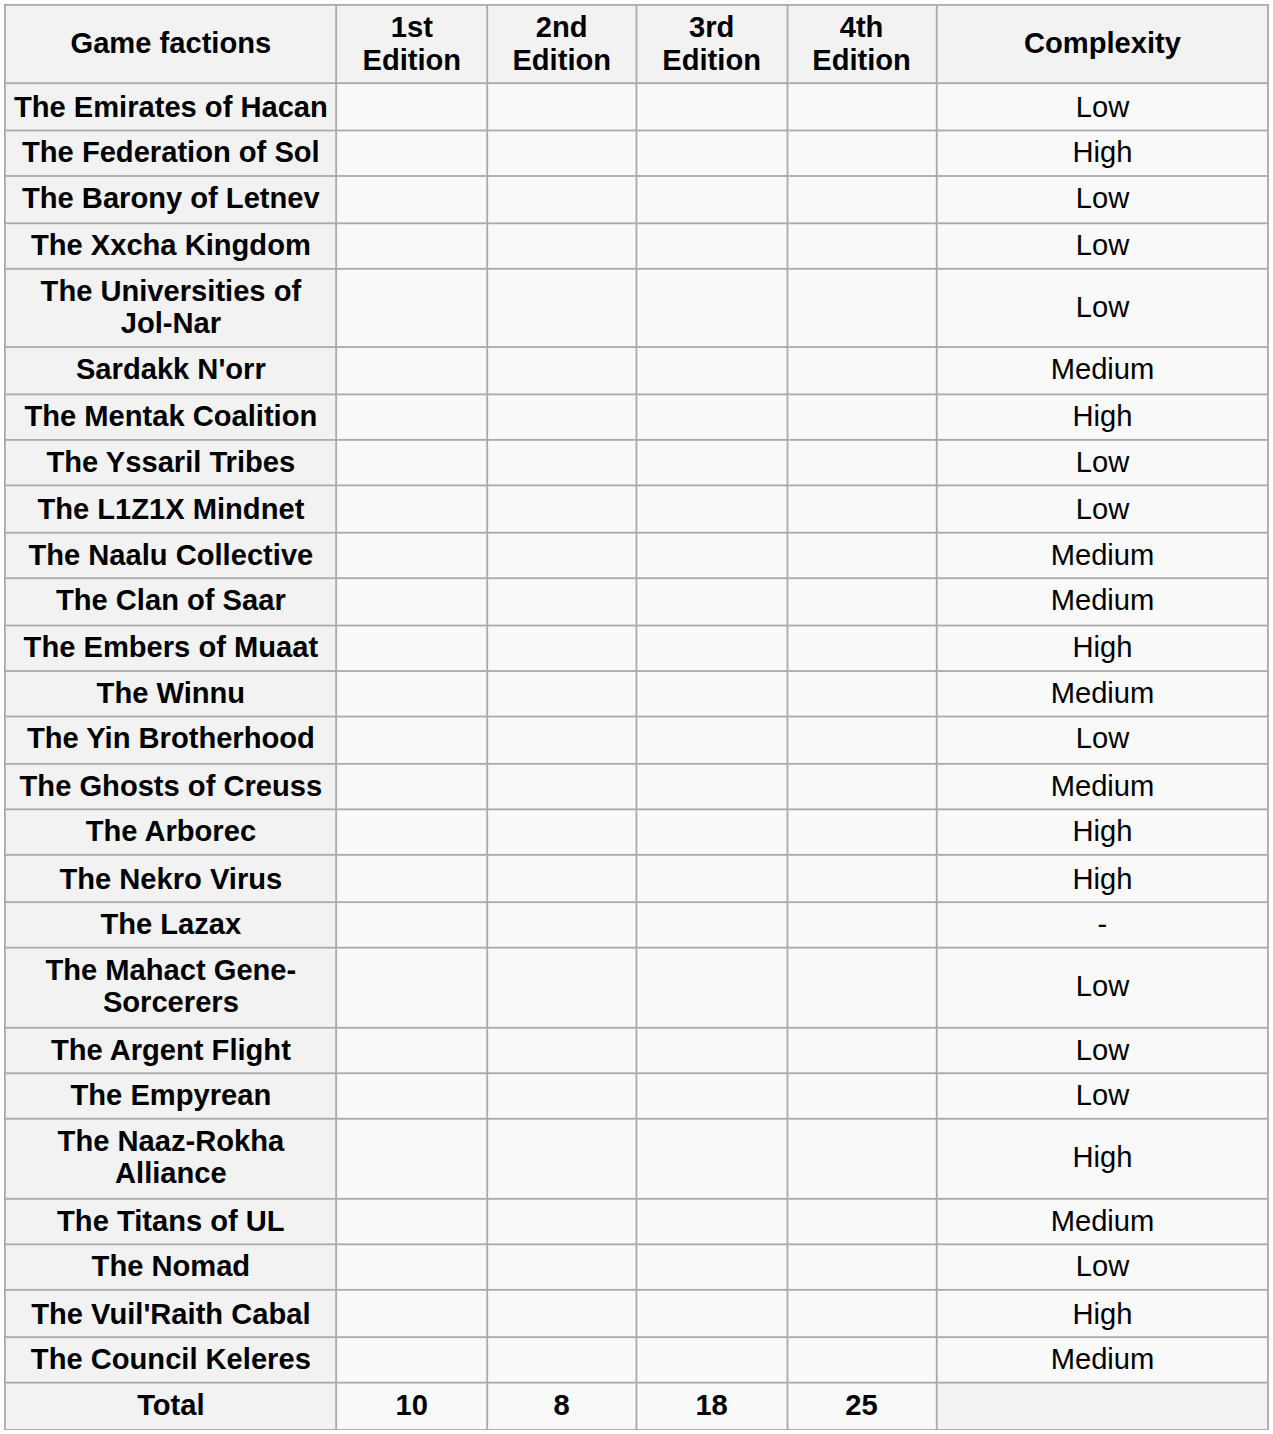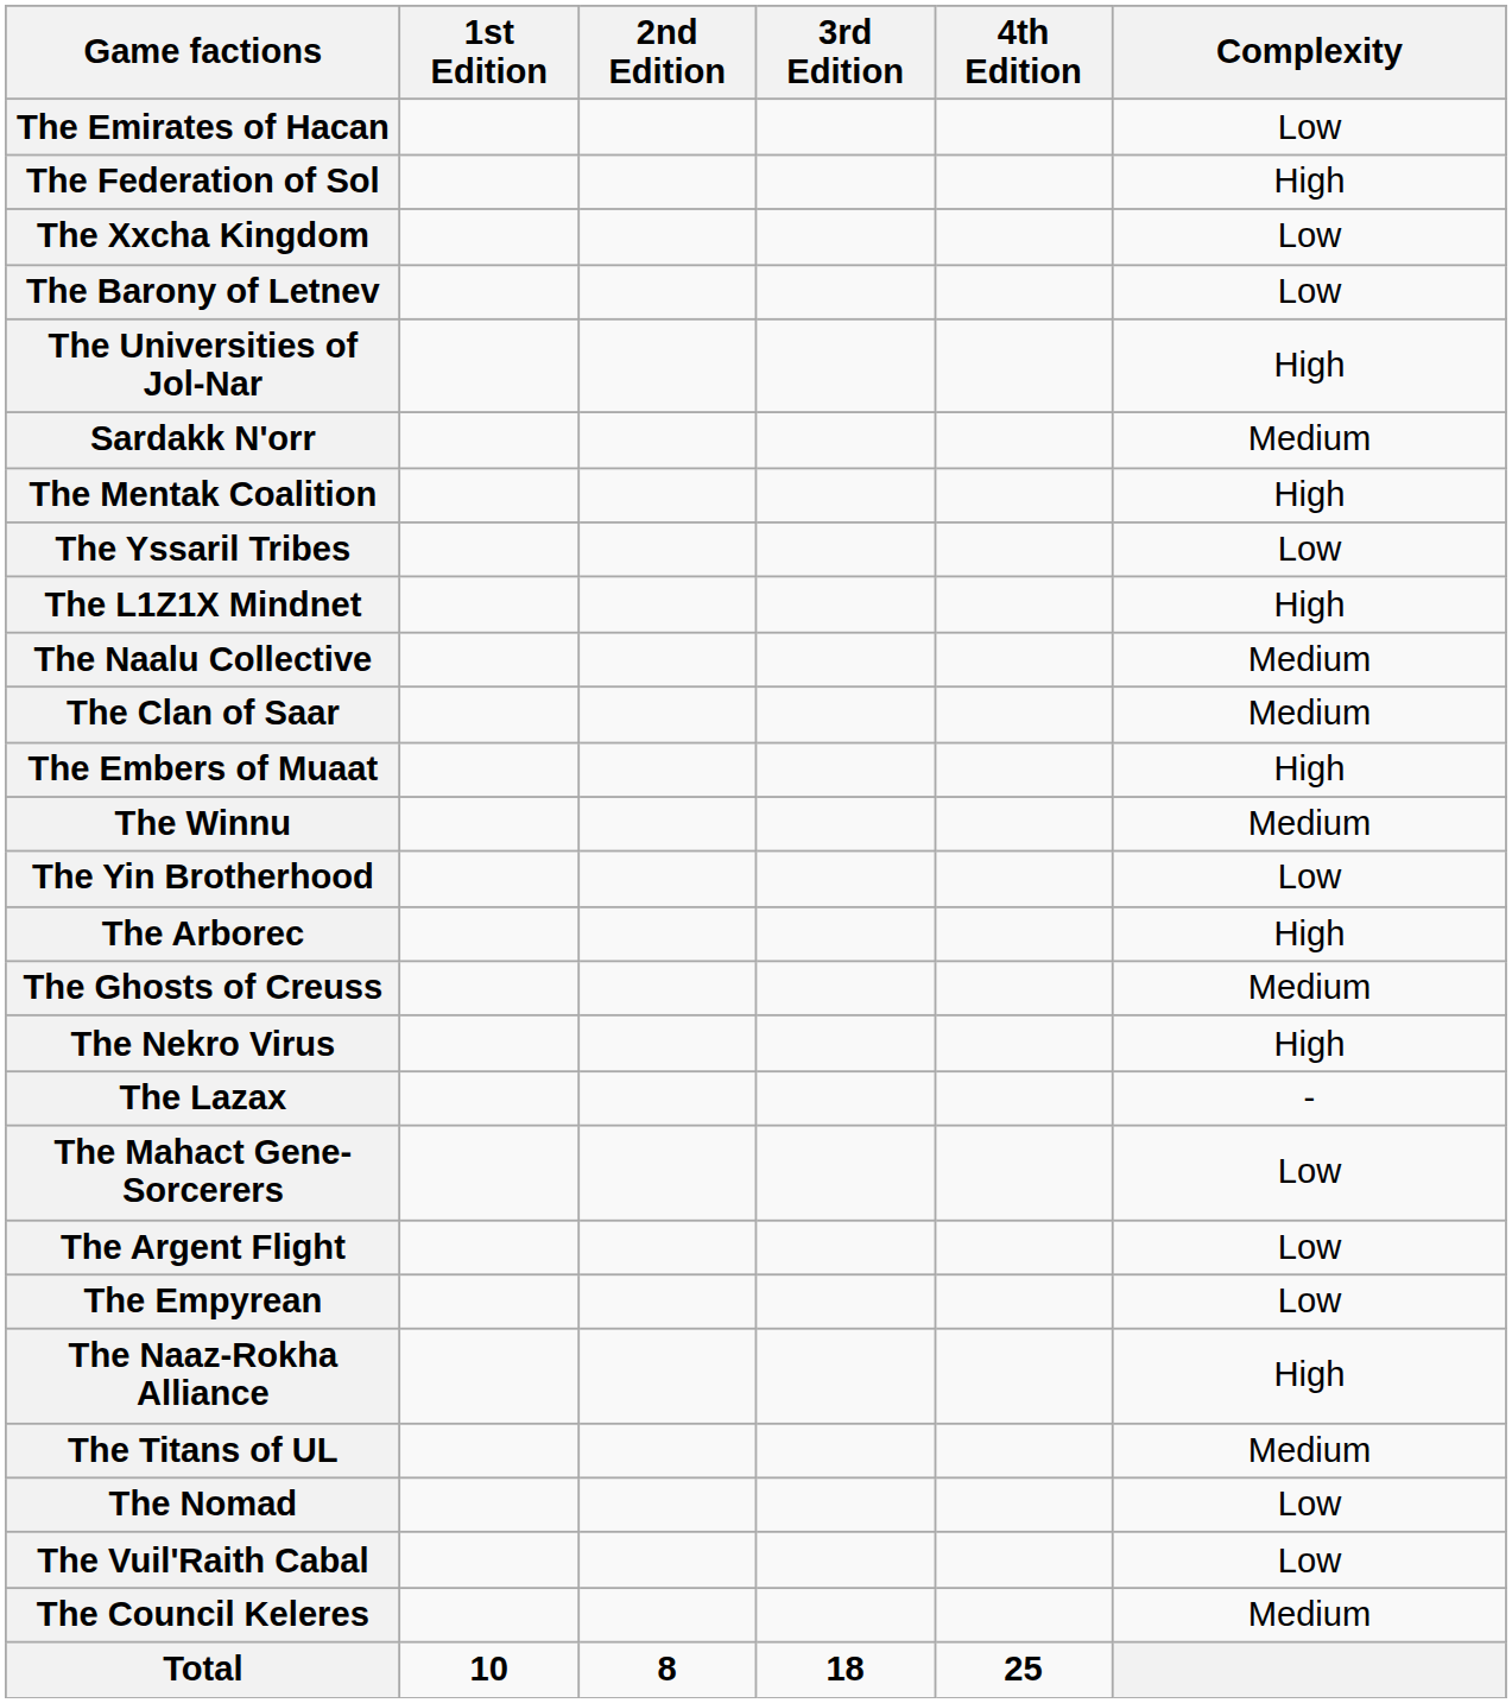rows swapped: The Xxcha Kingdom <-> The Barony of Letnev
The Universities of Jol-Nar | Complexity: Low -> High
The L1Z1X Mindnet | Complexity: Low -> High
rows swapped: The Arborec <-> The Ghosts of Creuss
The Vuil'Raith Cabal | Complexity: High -> Low
